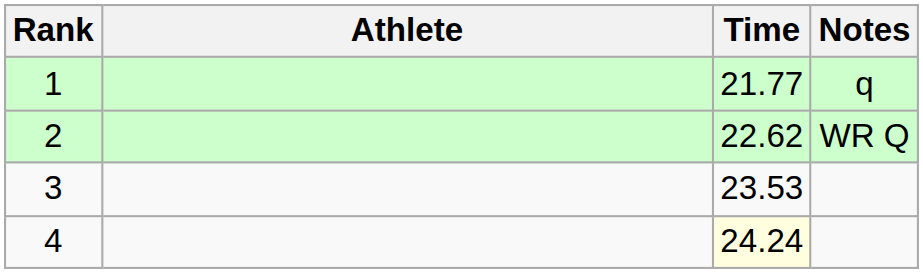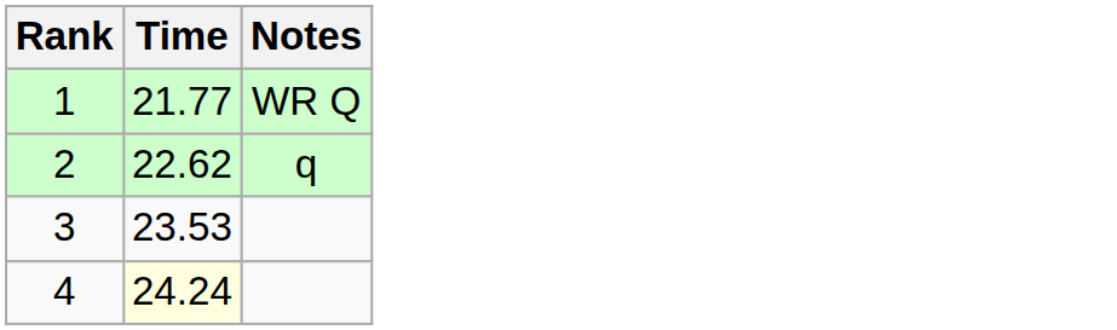- column: Athlete
1 | Notes: q -> WR Q
2 | Notes: WR Q -> q
